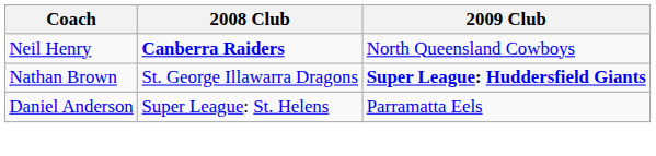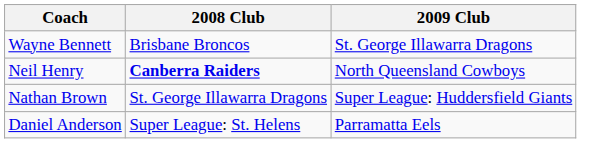+ row: Wayne Bennett | Brisbane Broncos | St. George Illawarra Dragons
Nathan Brown | 2009 Club: bold -> normal
